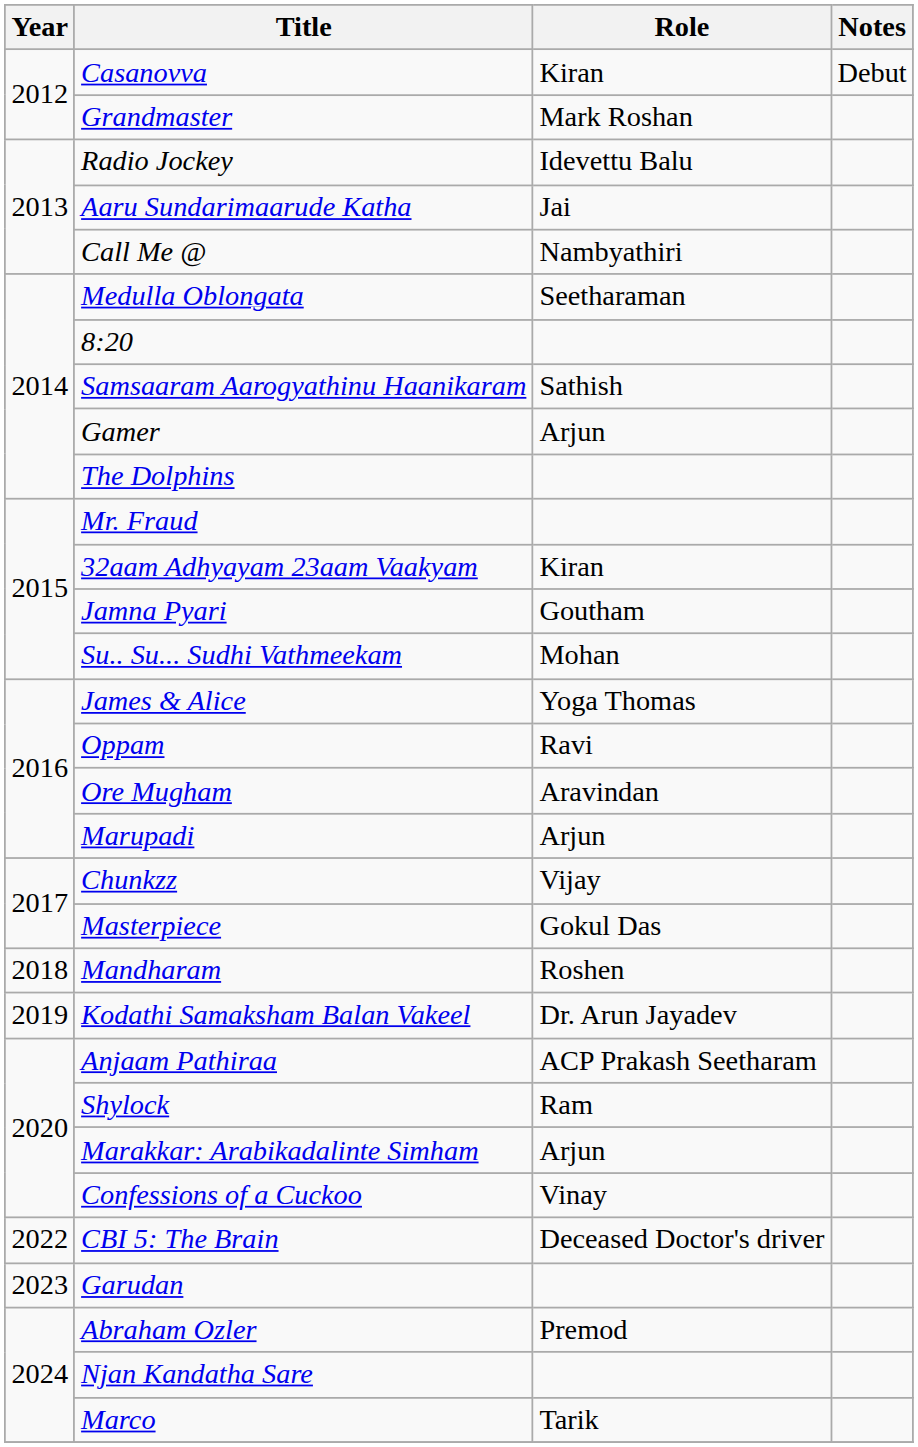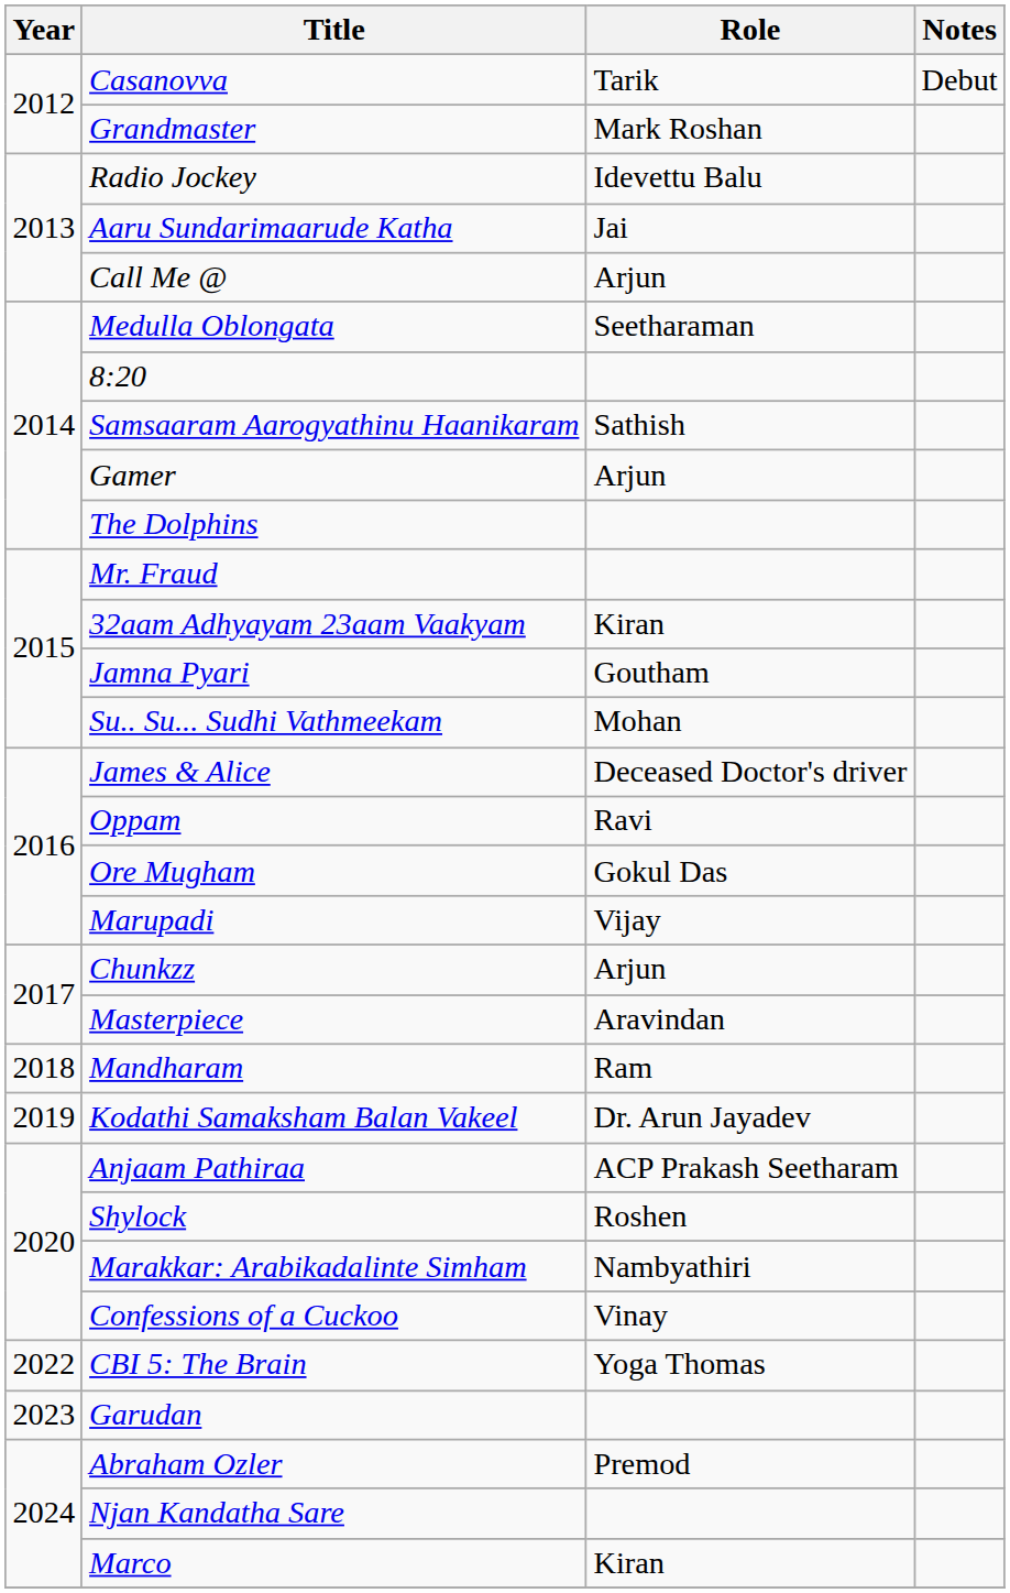Casanovva | Role: Kiran -> Tarik
Call Me @ | Role: Nambyathiri -> Arjun
James & Alice | Role: Yoga Thomas -> Deceased Doctor's driver
Ore Mugham | Role: Aravindan -> Gokul Das
Marupadi | Role: Arjun -> Vijay
Chunkzz | Role: Vijay -> Arjun
Masterpiece | Role: Gokul Das -> Aravindan
Mandharam | Role: Roshen -> Ram
Shylock | Role: Ram -> Roshen
Marakkar: Arabikadalinte Simham | Role: Arjun -> Nambyathiri
CBI 5: The Brain | Role: Deceased Doctor's driver -> Yoga Thomas
Marco | Role: Tarik -> Kiran
